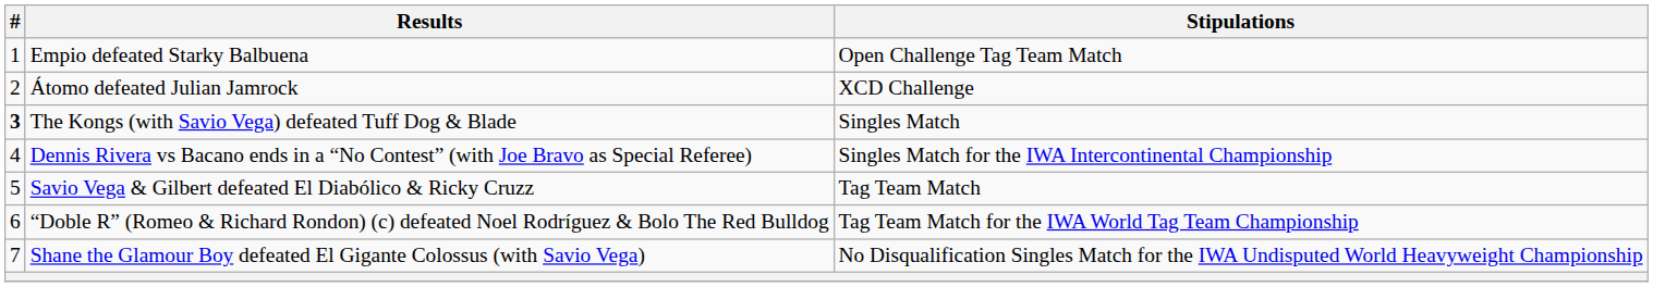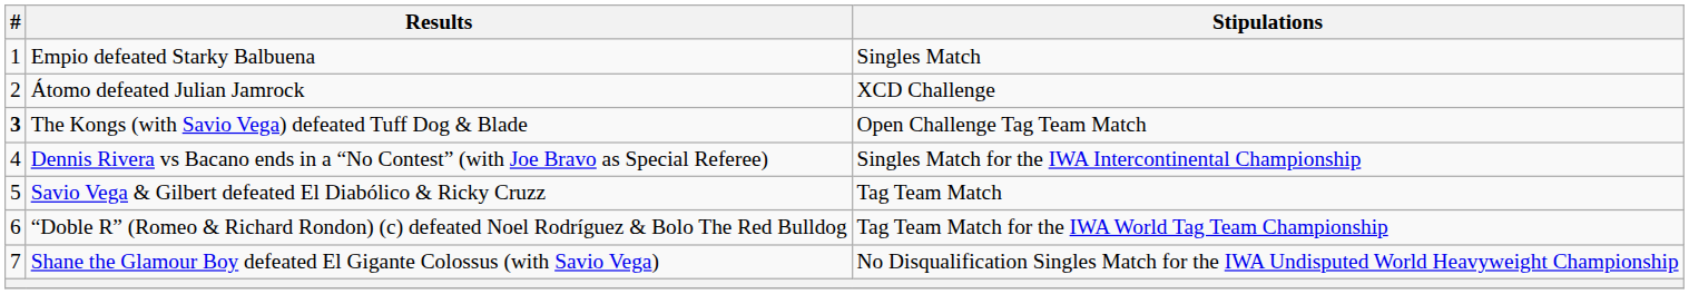Empio defeated Starky Balbuena | Stipulations: Open Challenge Tag Team Match -> Singles Match
The Kongs (with Savio Vega) defeated Tuff Dog & Blade | Stipulations: Singles Match -> Open Challenge Tag Team Match
